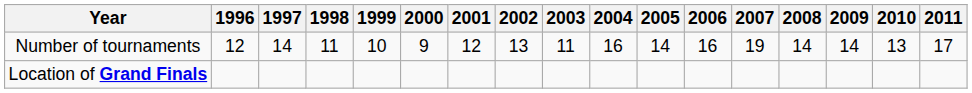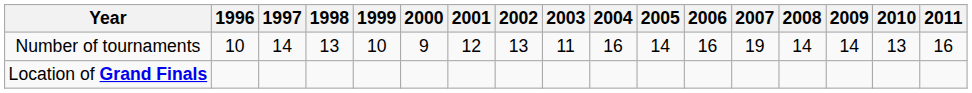Number of tournaments | 1996: 12 -> 10
Number of tournaments | 1998: 11 -> 13
Number of tournaments | 2011: 17 -> 16
